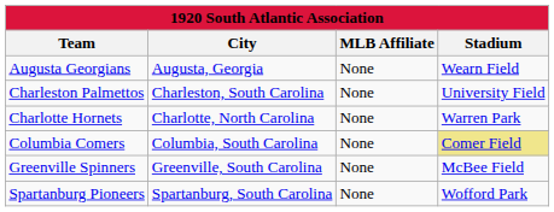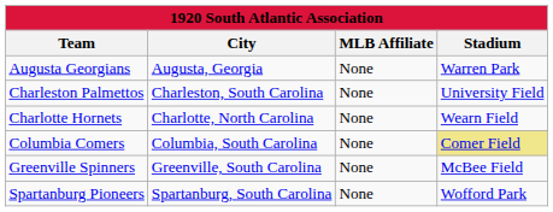Augusta Georgians | Stadium: Wearn Field -> Warren Park
Charlotte Hornets | Stadium: Warren Park -> Wearn Field
